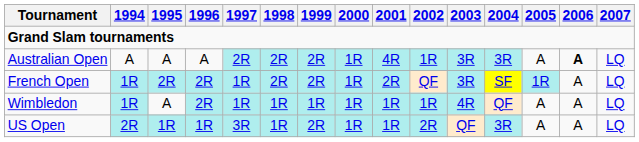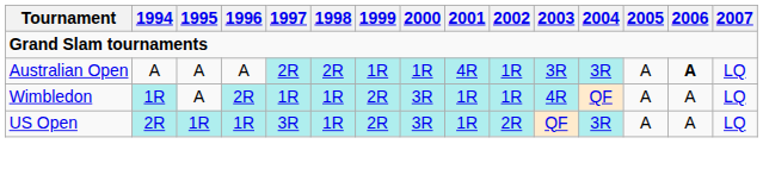Australian Open | 1999: 2R -> 1R
- row: French Open | 1R | 2R | 2R | 1R | 2R | 2R | 1R | 2R | QF | 3R | SF | 1R | A | LQ
Wimbledon | 1999: 1R -> 2R
Wimbledon | 2000: 1R -> 3R
US Open | 2000: 1R -> 3R
